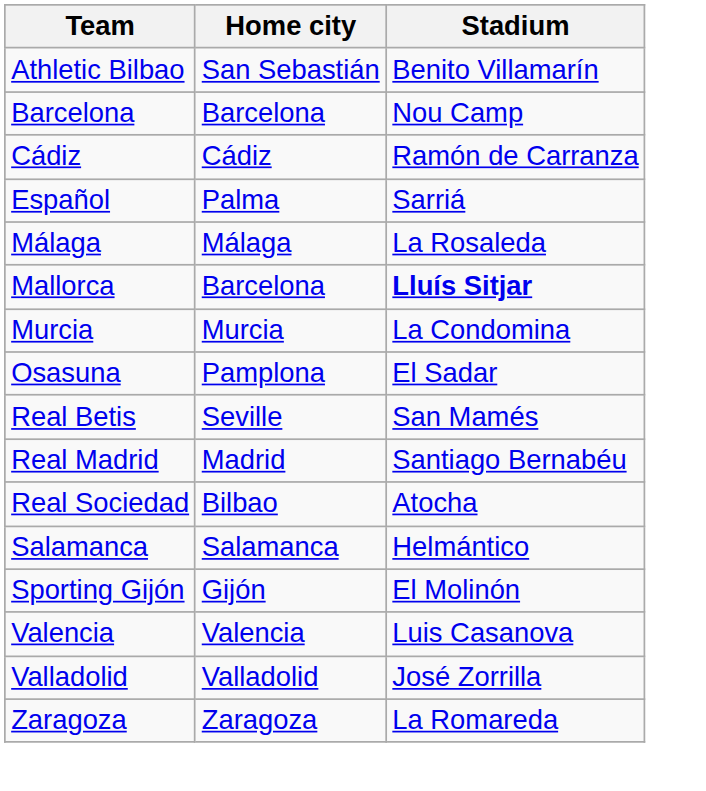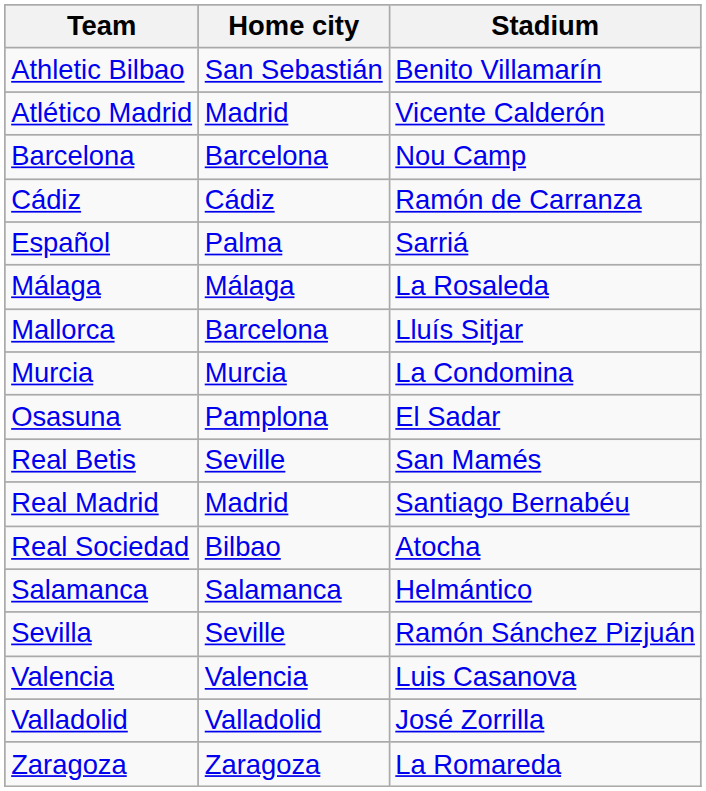+ row: Atlético Madrid | Madrid | Vicente Calderón
Mallorca | Stadium: bold -> normal
+ row: Sevilla | Seville | Ramón Sánchez Pizjuán
- row: Sporting Gijón | Gijón | El Molinón
